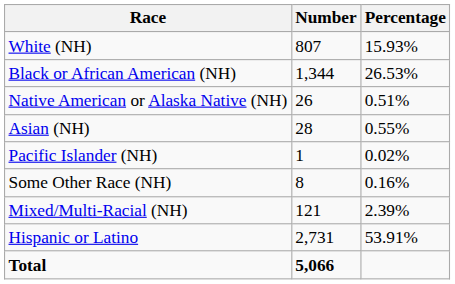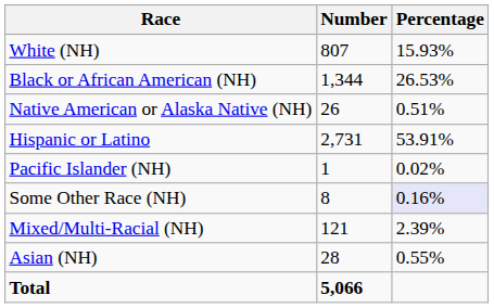rows swapped: Asian (NH) <-> Hispanic or Latino
Some Other Race (NH) | Percentage: no background -> lavender background
